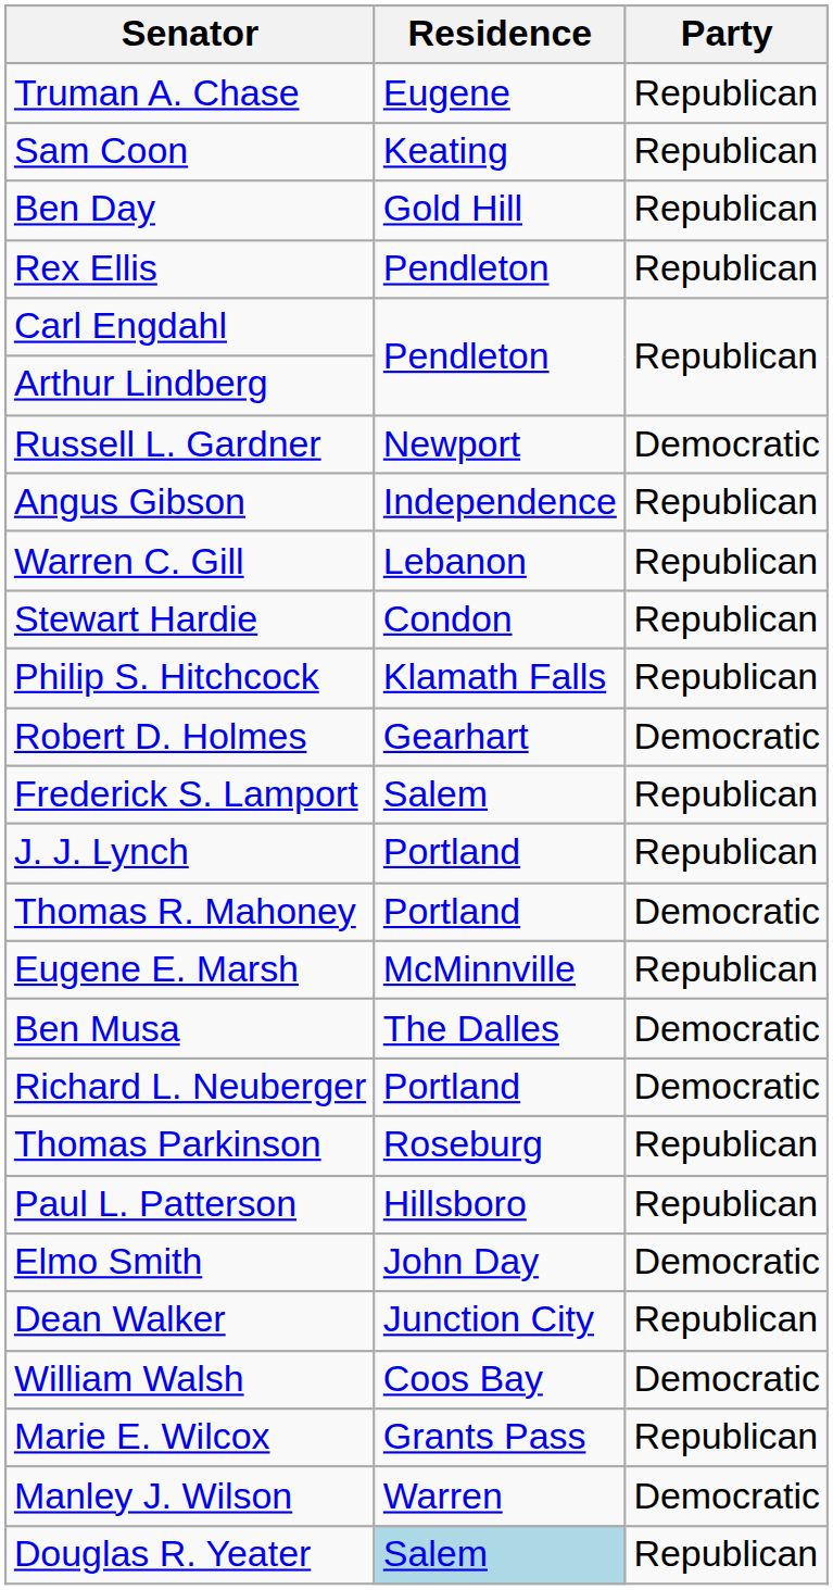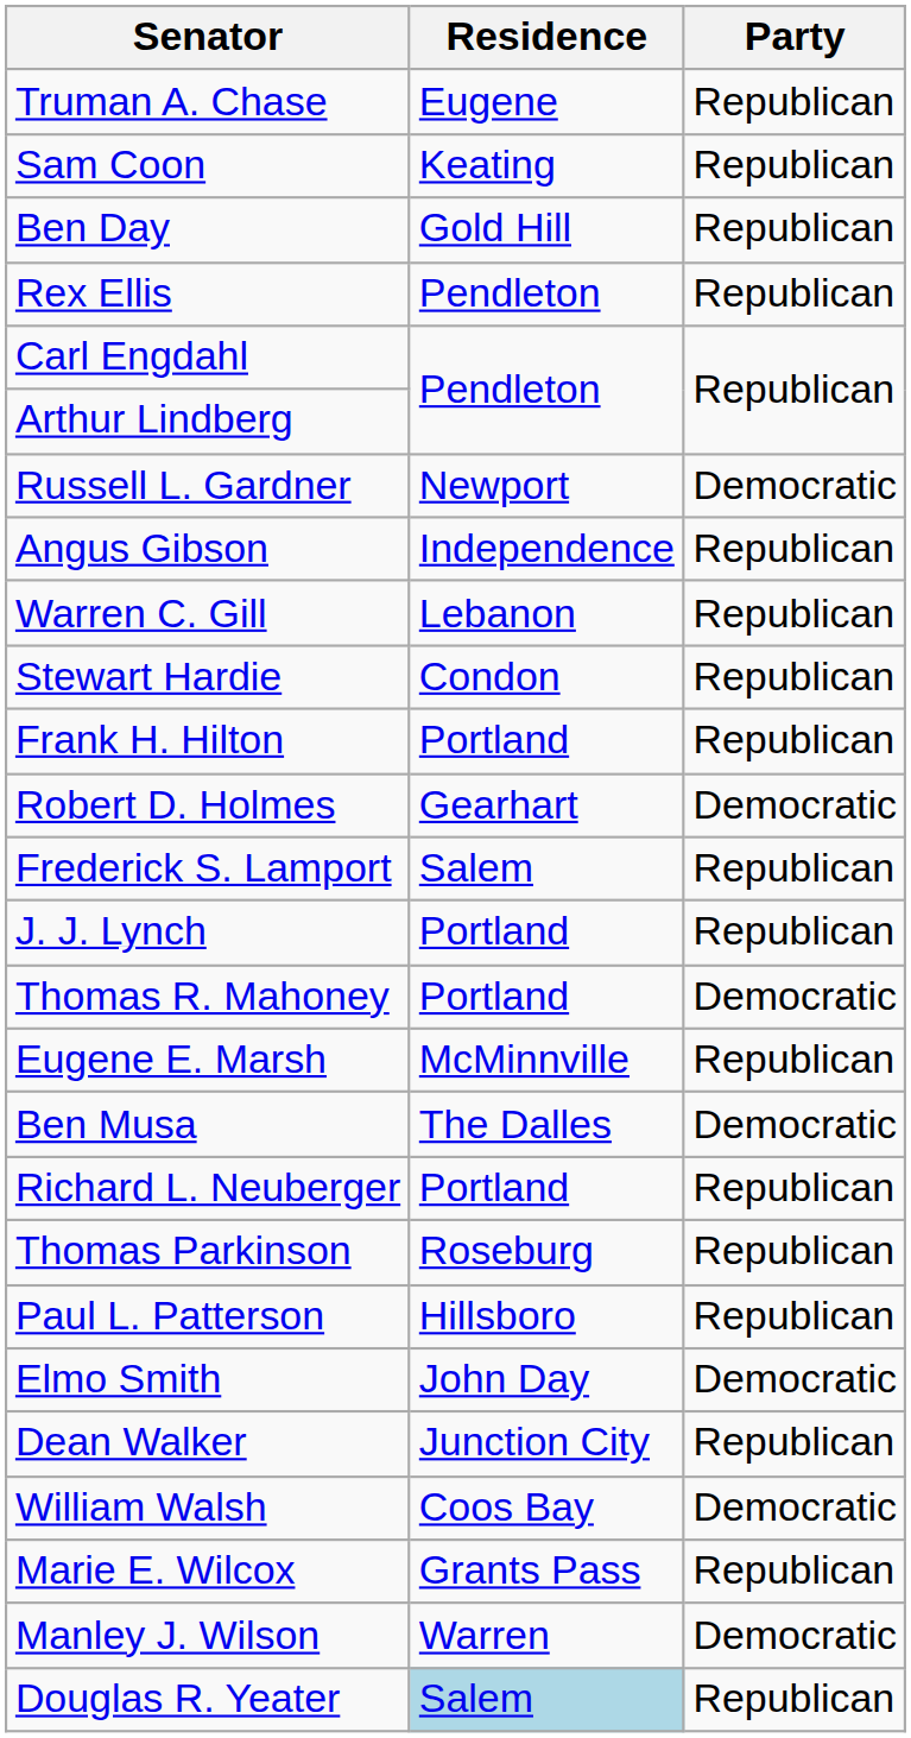+ row: Frank H. Hilton | Portland | Republican
- row: Philip S. Hitchcock | Klamath Falls | Republican
Richard L. Neuberger | Party: Democratic -> Republican
